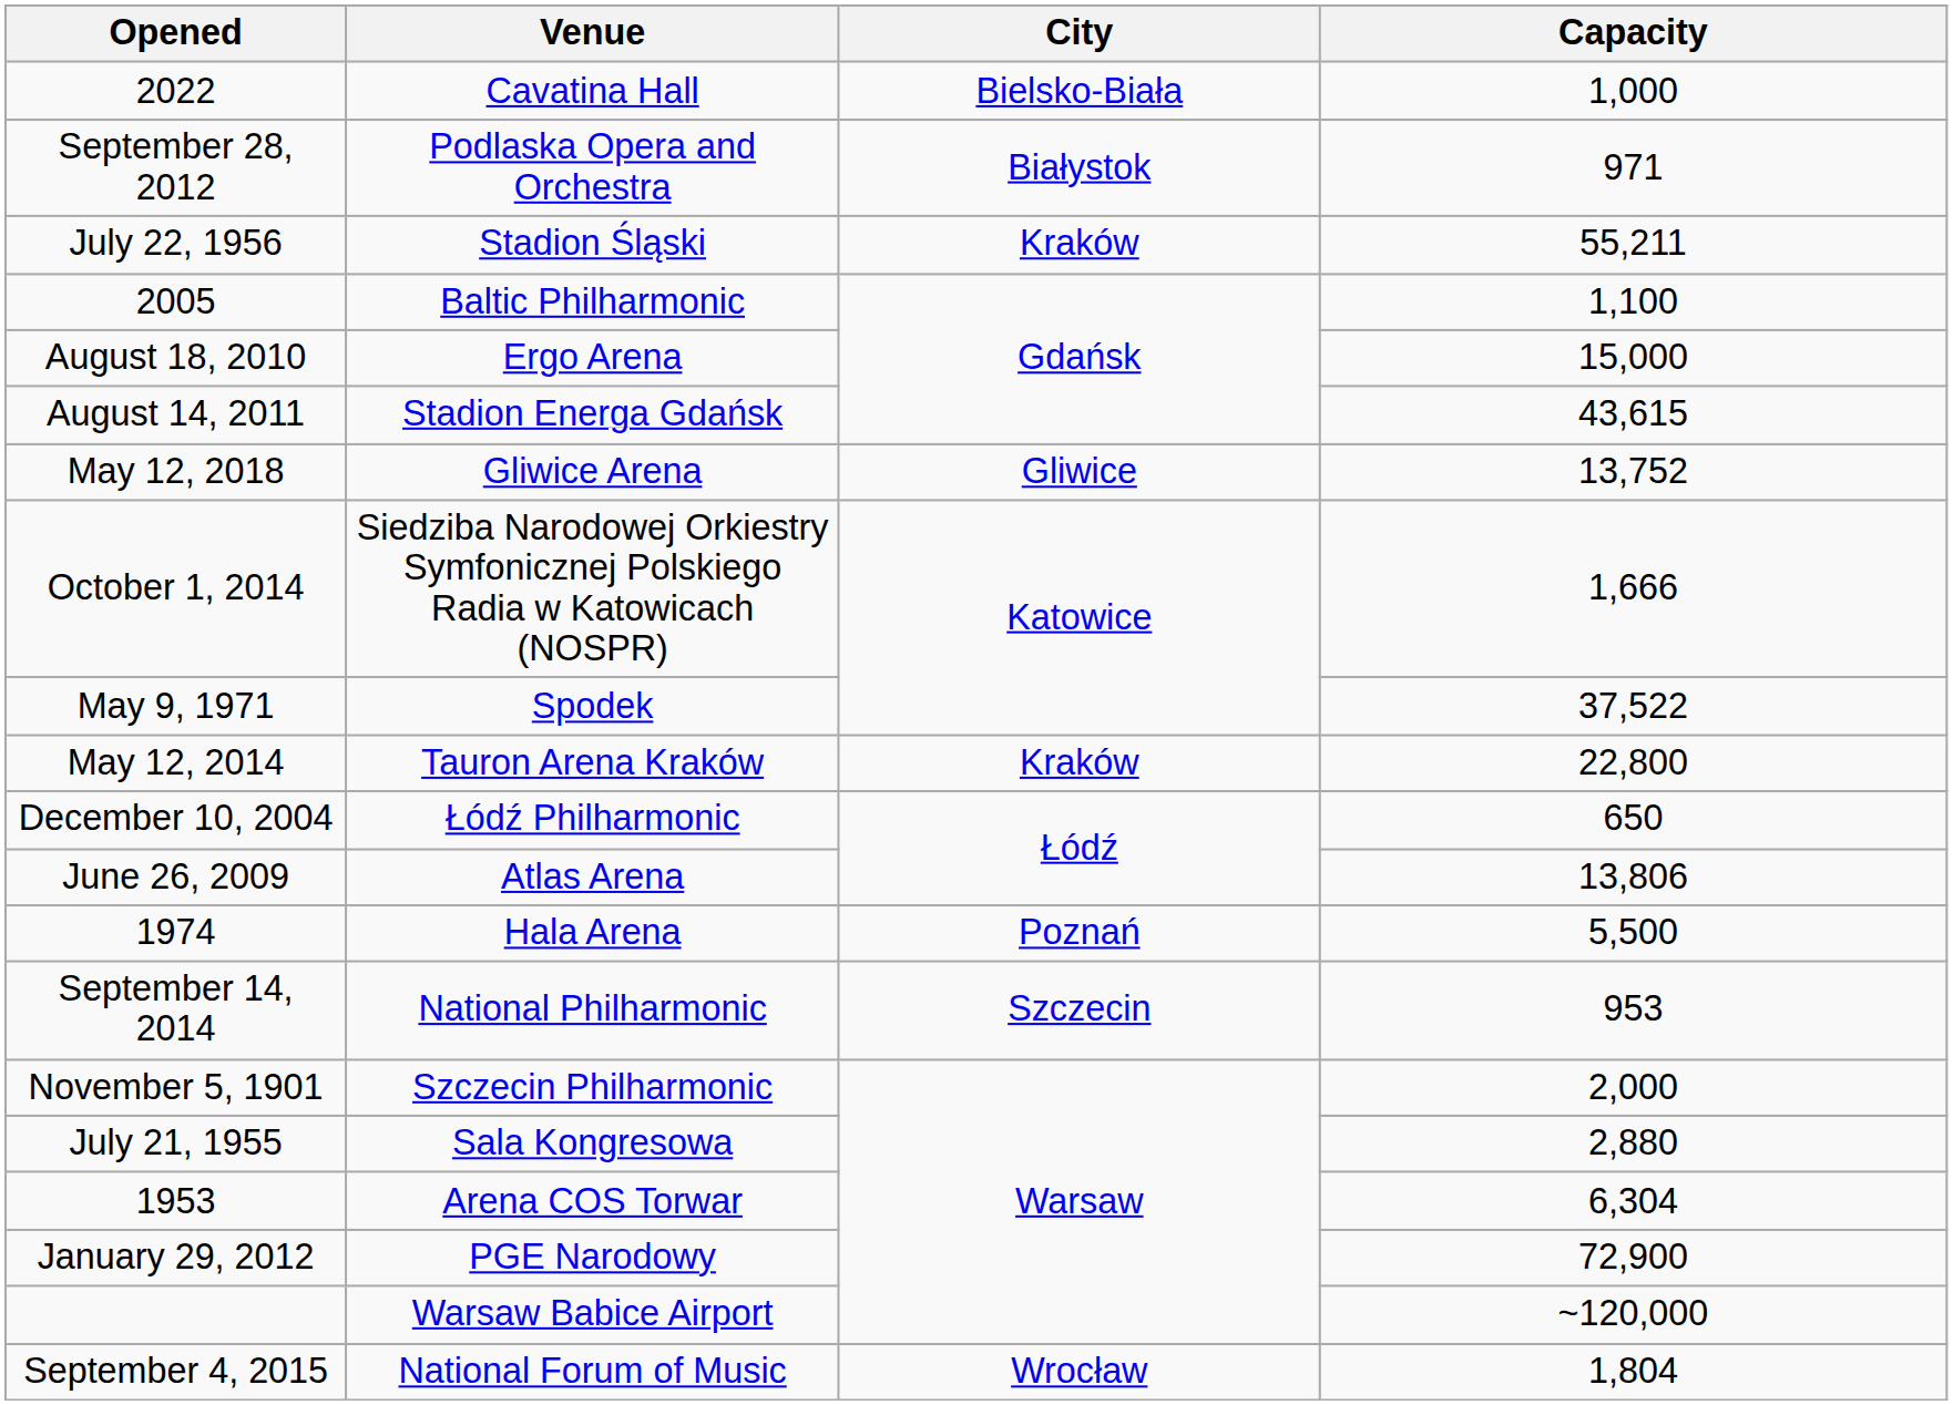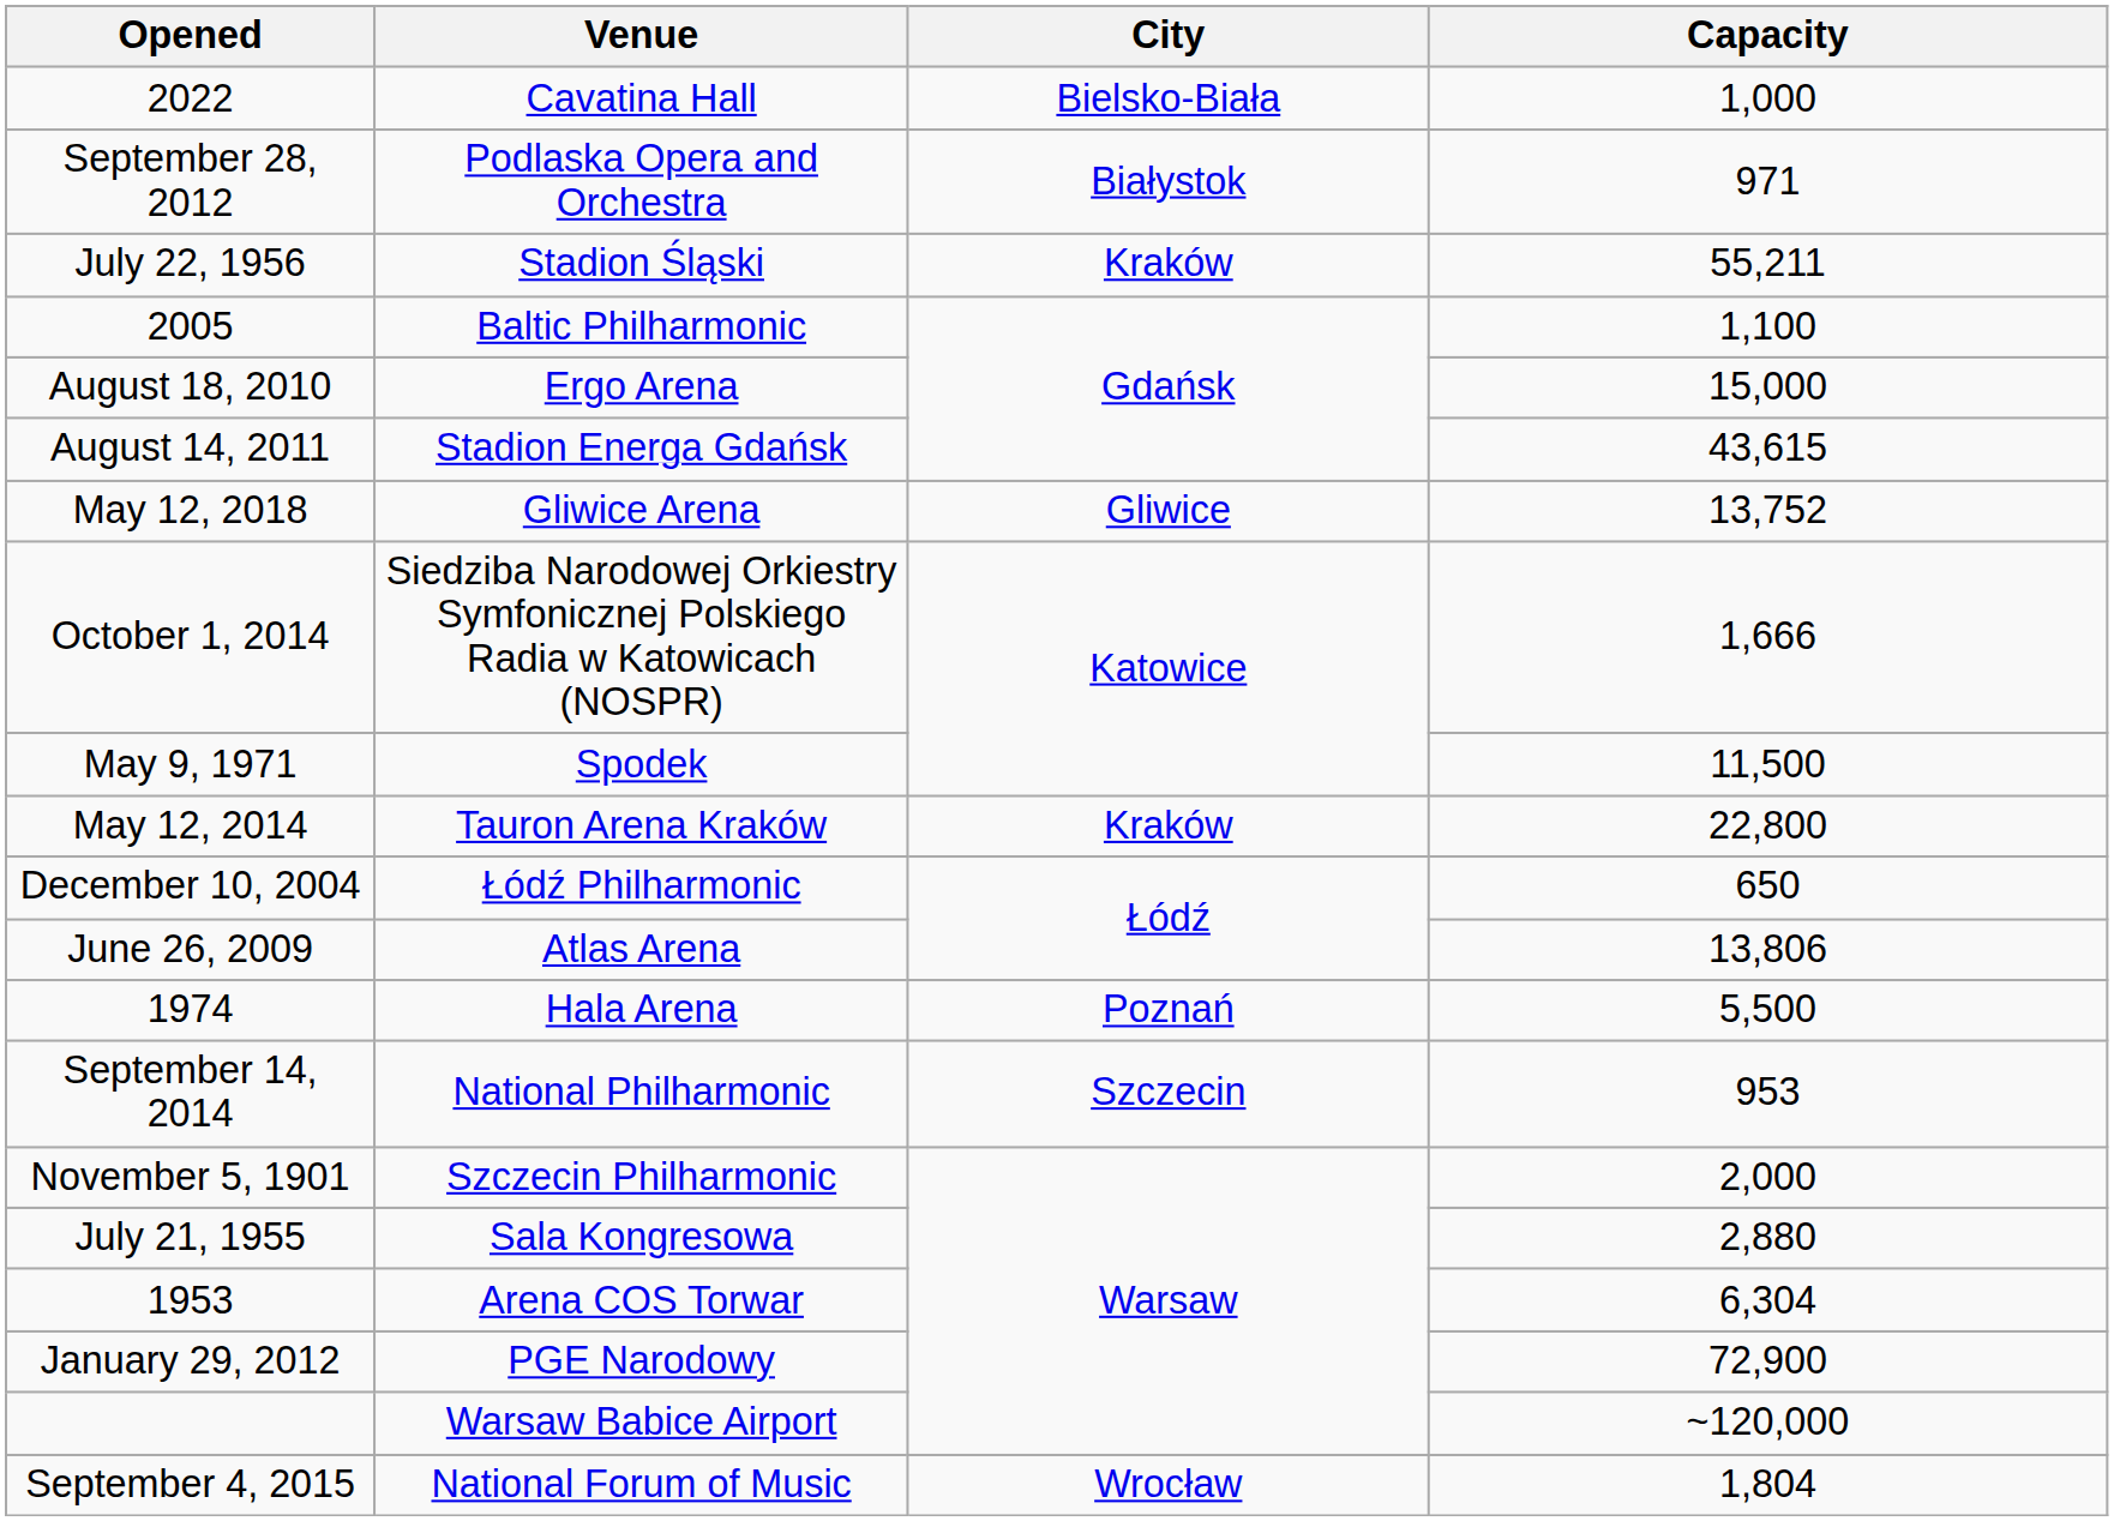May 9, 1971 | Capacity: 37,522 -> 11,500
